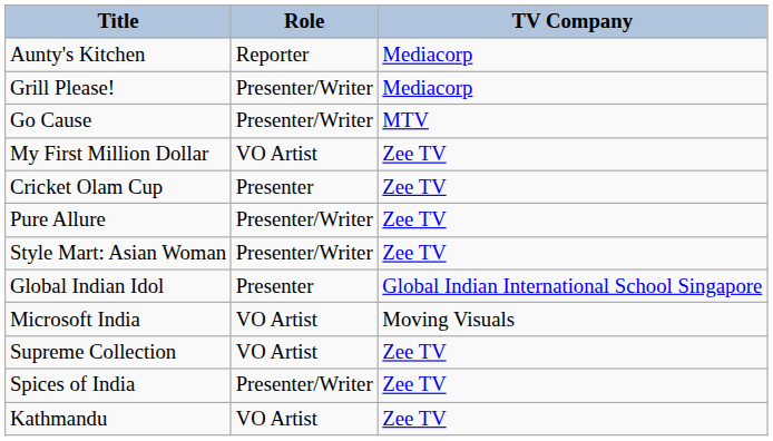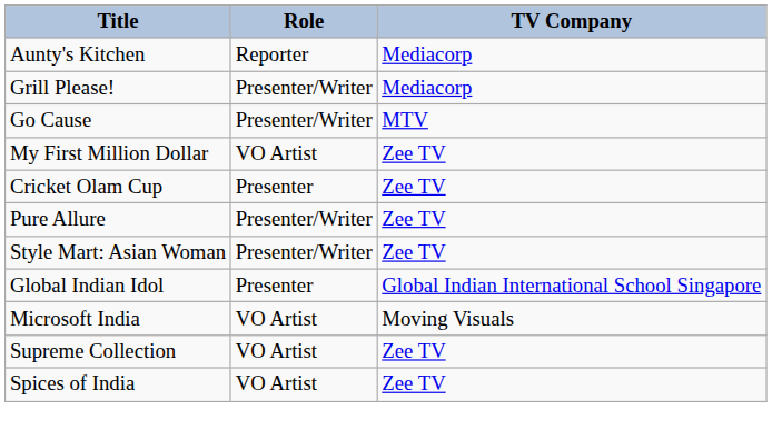Spices of India | Role: Presenter/Writer -> VO Artist
- row: Kathmandu | VO Artist | Zee TV
